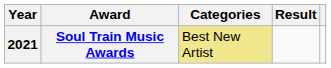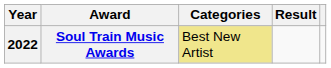Soul Train Music Awards | Year: 2021 -> 2022
